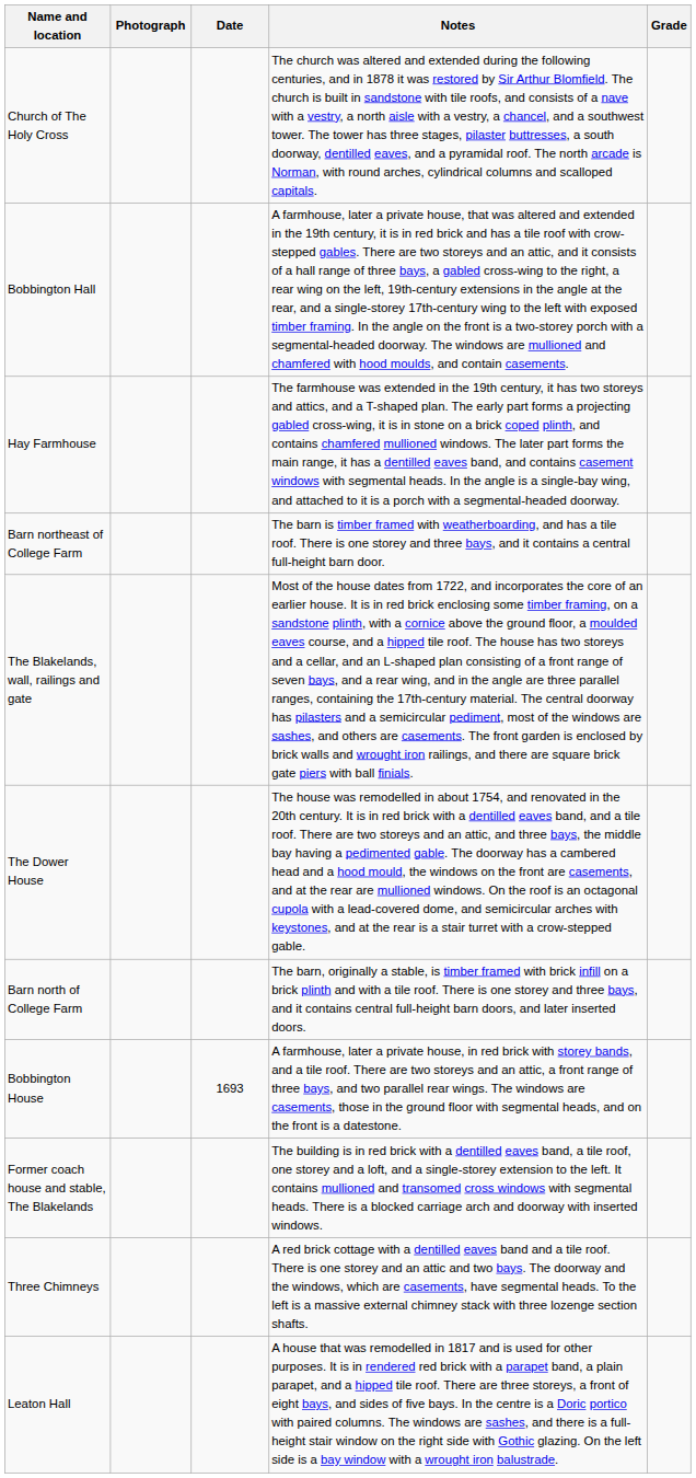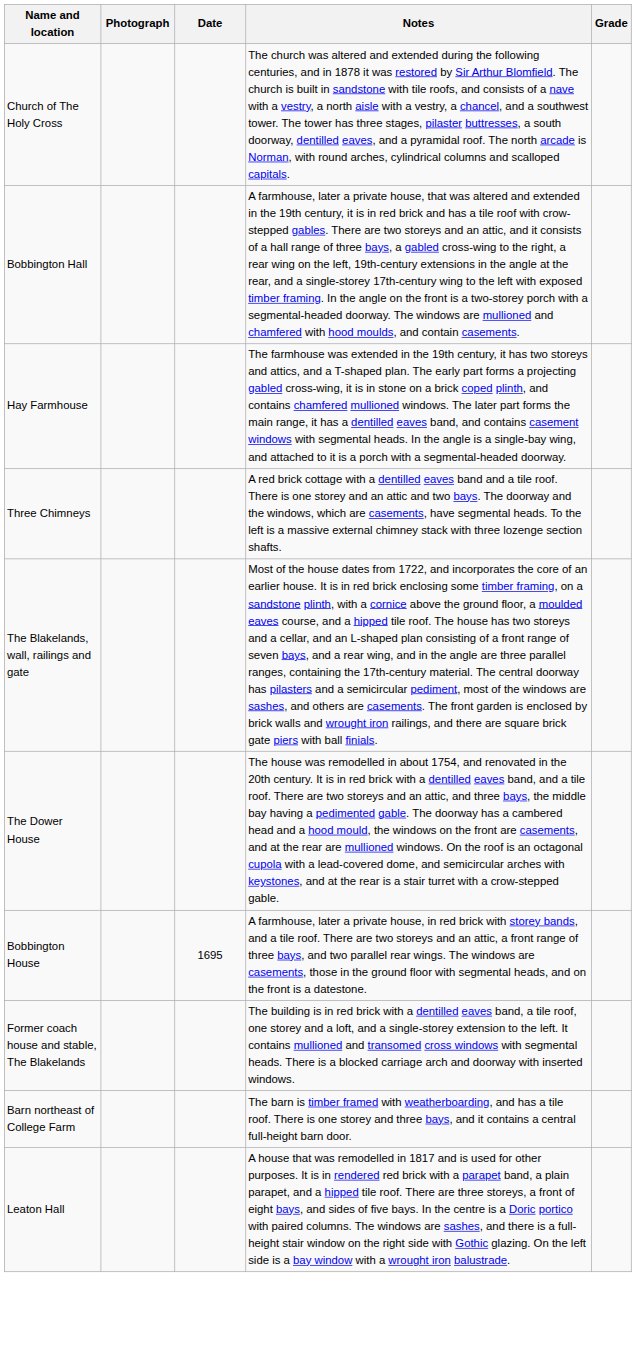rows swapped: Barn northeast of College Farm <-> Three Chimneys
- row: Barn north of College Farm | The barn, originally a stable, is timber framed with brick infill on a brick plinth and with a tile roof. There is one storey and three bays, and it contains central full-height barn doors, and later inserted doors.
Bobbington House | Date: 1693 -> 1695
